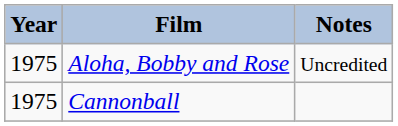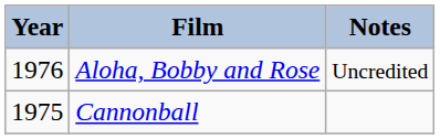Aloha, Bobby and Rose | Year: 1975 -> 1976
